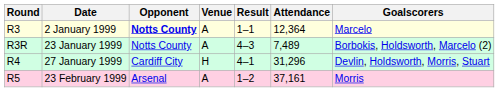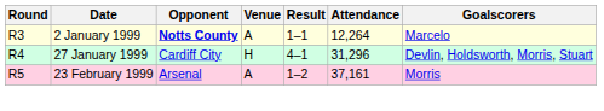2 January 1999 | Attendance: 12,364 -> 12,264
- row: R3R | 23 January 1999 | Notts County | A | 4–3 | 7,489 | Borbokis, Holdsworth, Marcelo (2)
